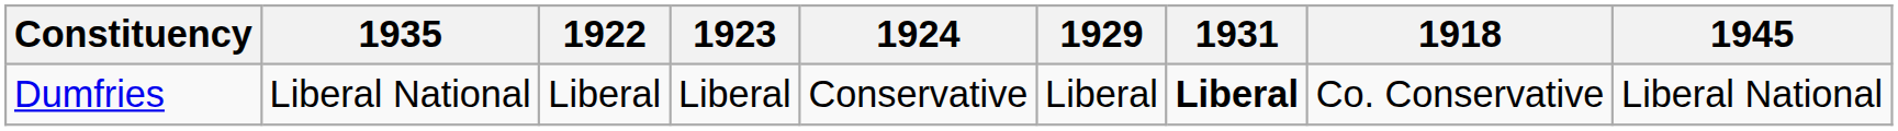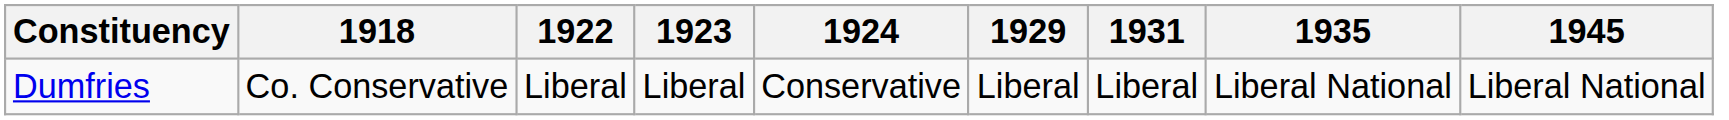columns swapped: 1918 <-> 1935
Dumfries | 1931: bold -> normal
